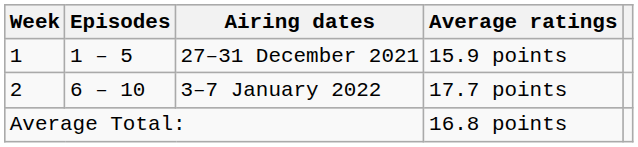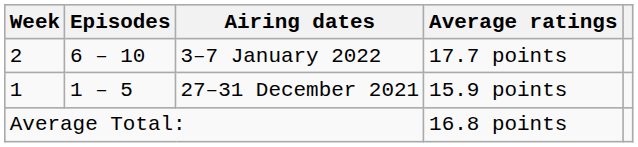rows swapped: 27–31 December 2021 <-> 3–7 January 2022
